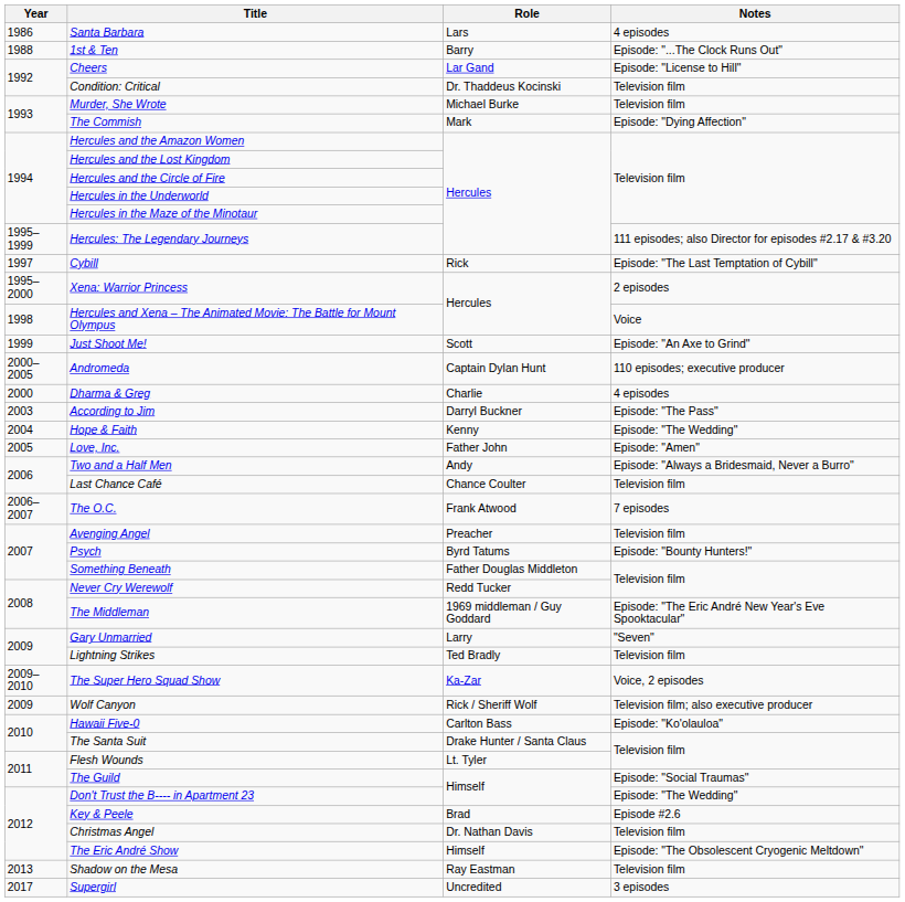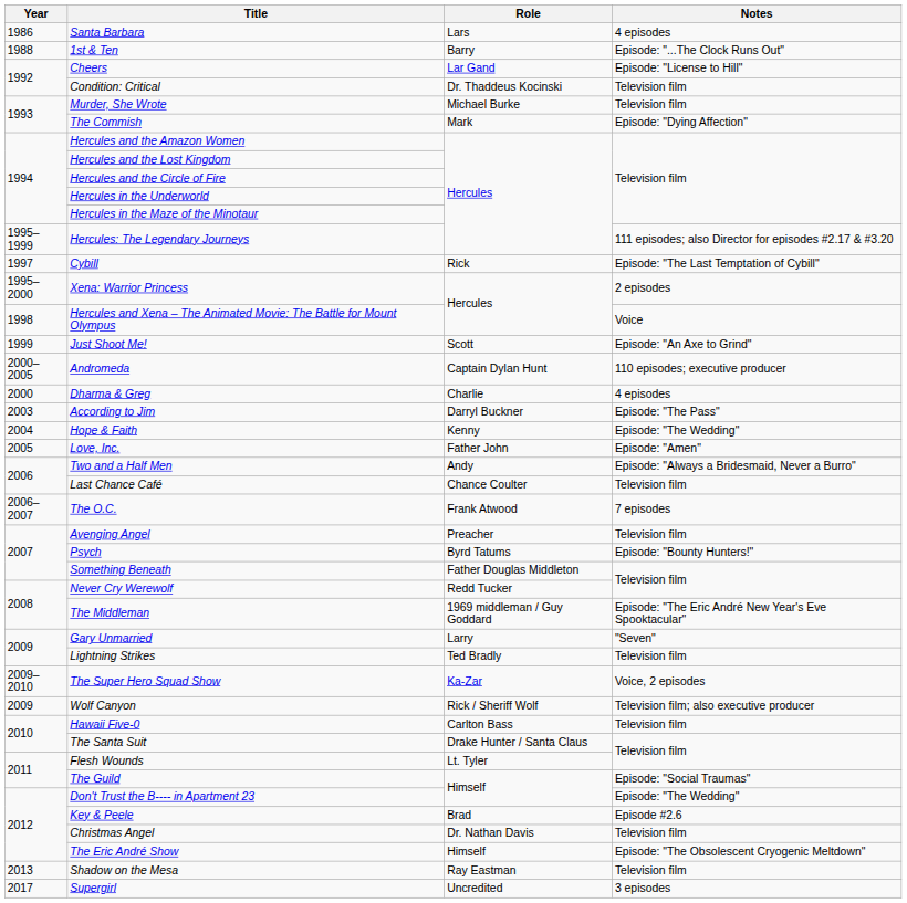Hawaii Five-0 | Notes: Episode: "Ko'olauloa" -> Television film
